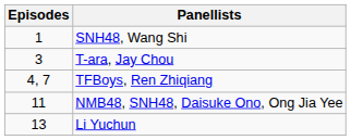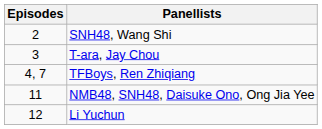SNH48, Wang Shi | Episodes: 1 -> 2
Li Yuchun | Episodes: 13 -> 12
